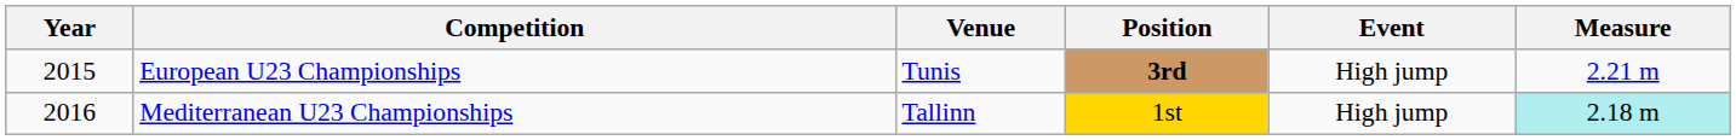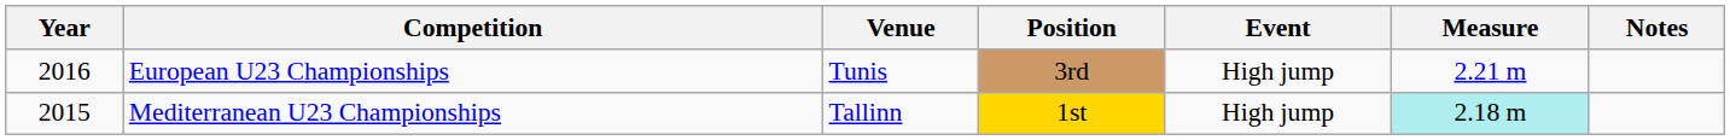+ column: Notes
European U23 Championships | Year: 2015 -> 2016
European U23 Championships | Position: bold -> normal
Mediterranean U23 Championships | Year: 2016 -> 2015
